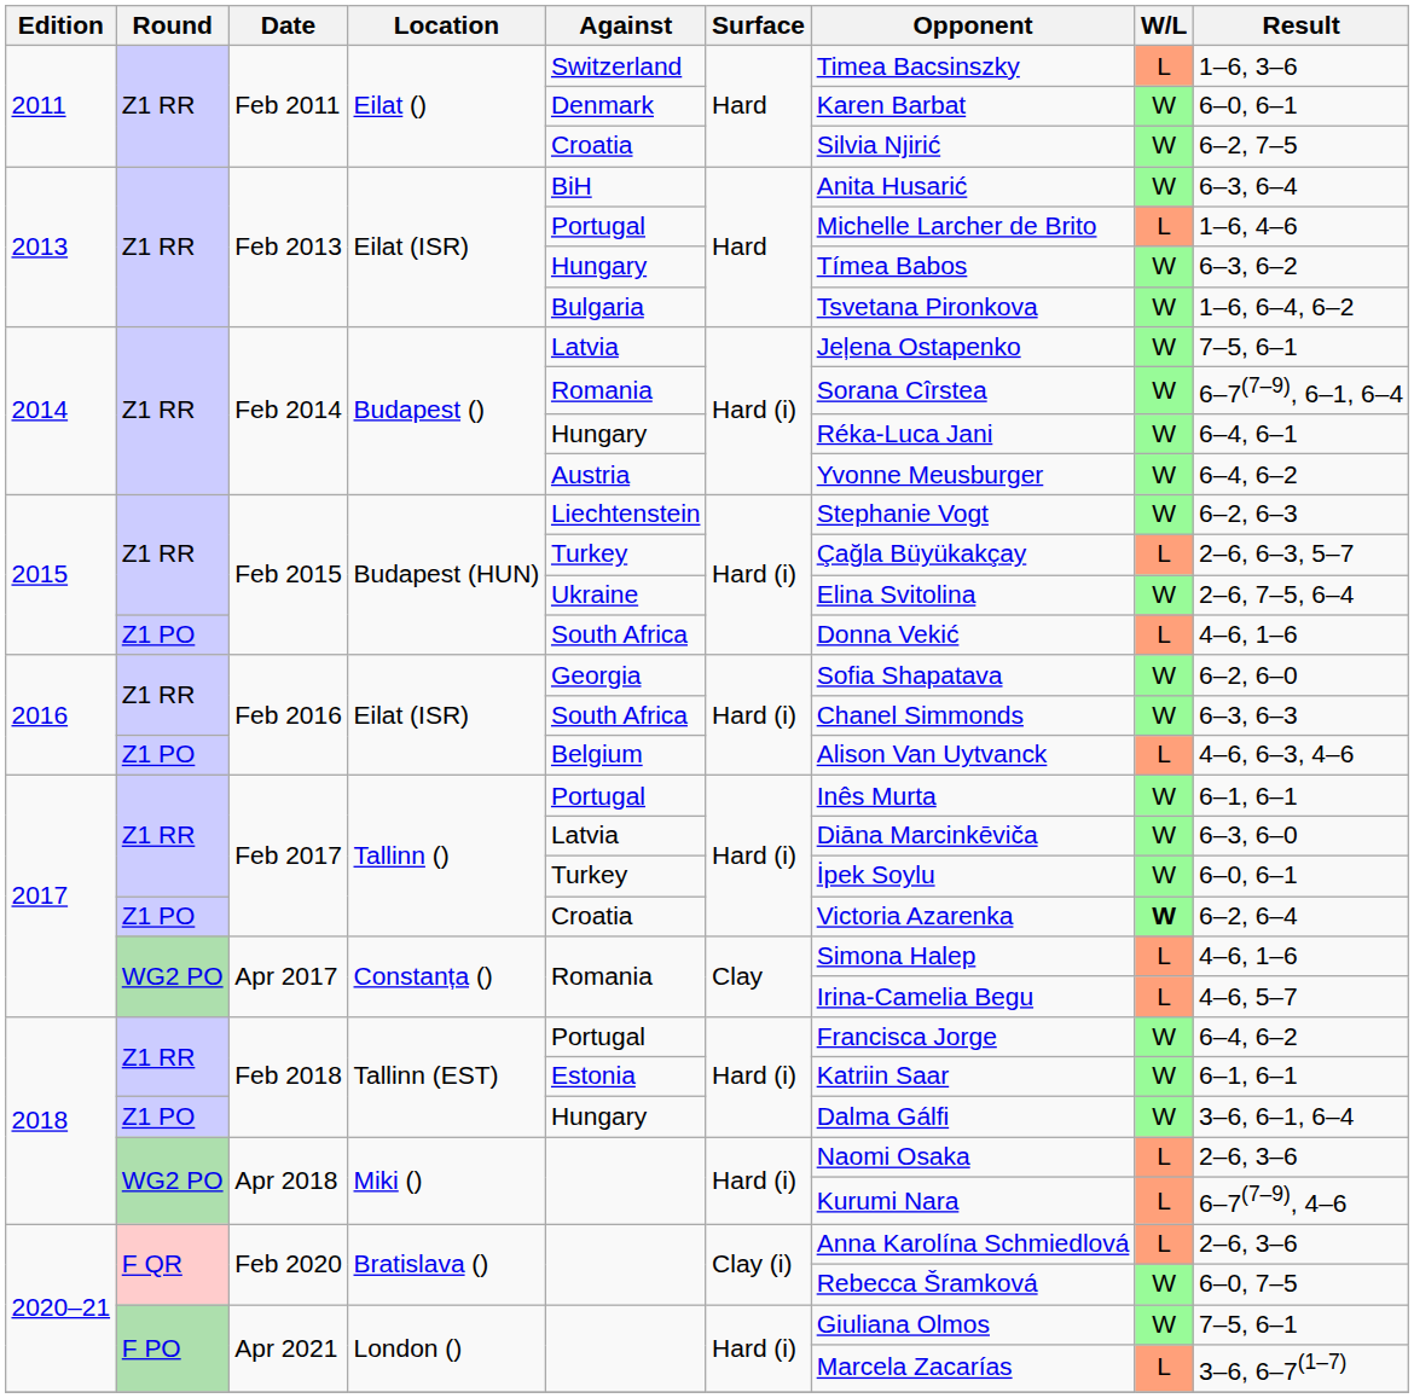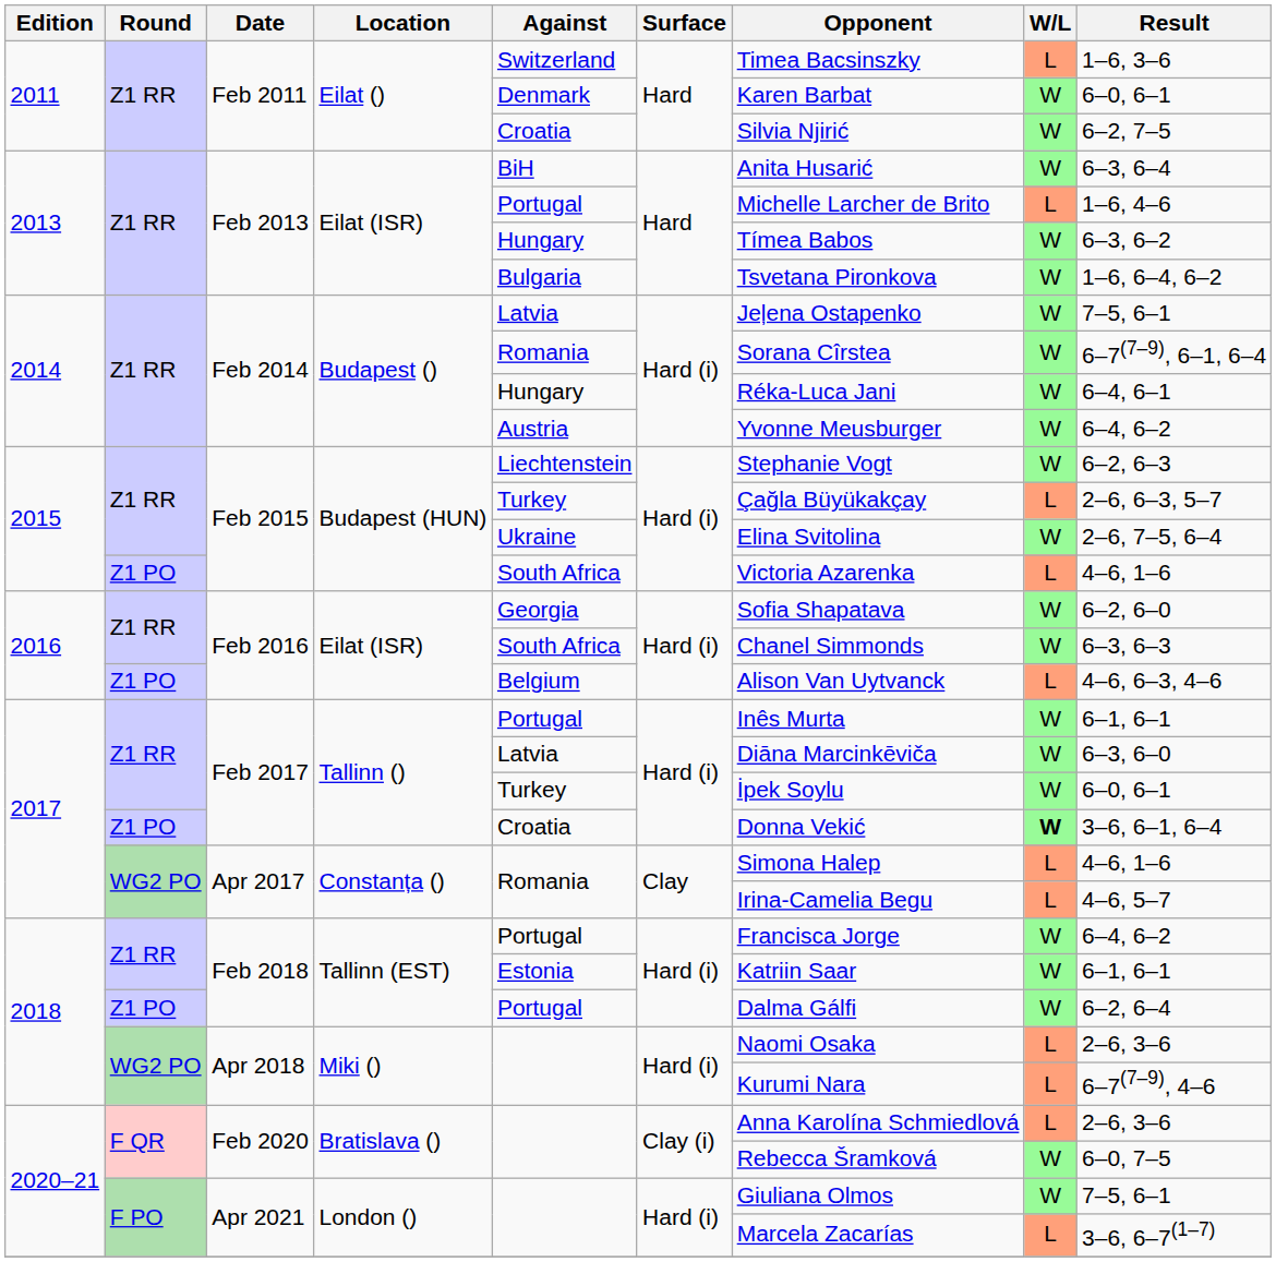Z1 PO / Feb 2015 | Opponent: Donna Vekić -> Victoria Azarenka
Z1 PO / Feb 2017 | Opponent: Victoria Azarenka -> Donna Vekić
Z1 PO / Feb 2017 | Result: 6–2, 6–4 -> 3–6, 6–1, 6–4
Z1 PO / Feb 2018 | Against: Hungary -> Portugal
Z1 PO / Feb 2018 | Result: 3–6, 6–1, 6–4 -> 6–2, 6–4
